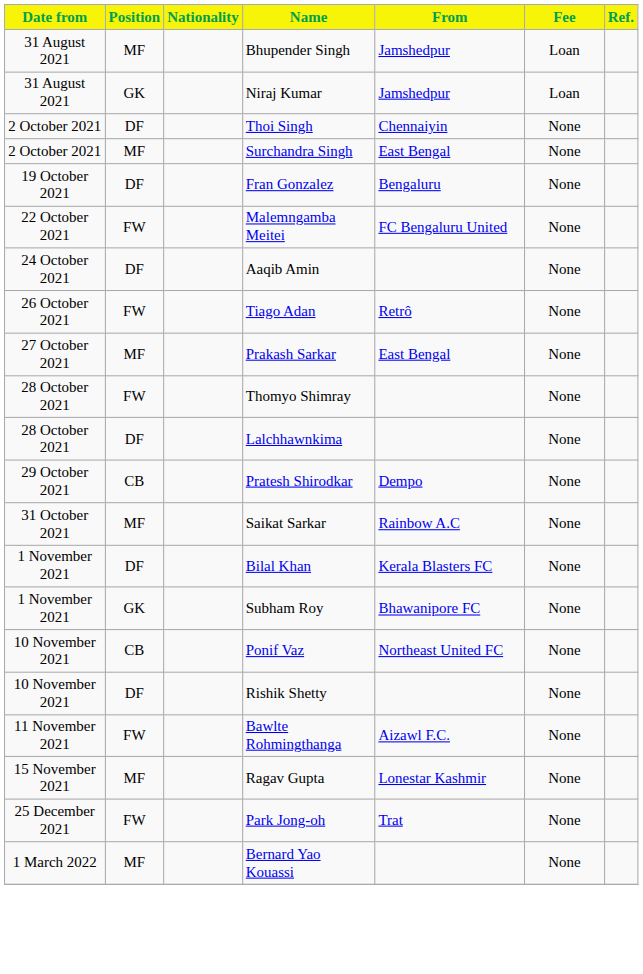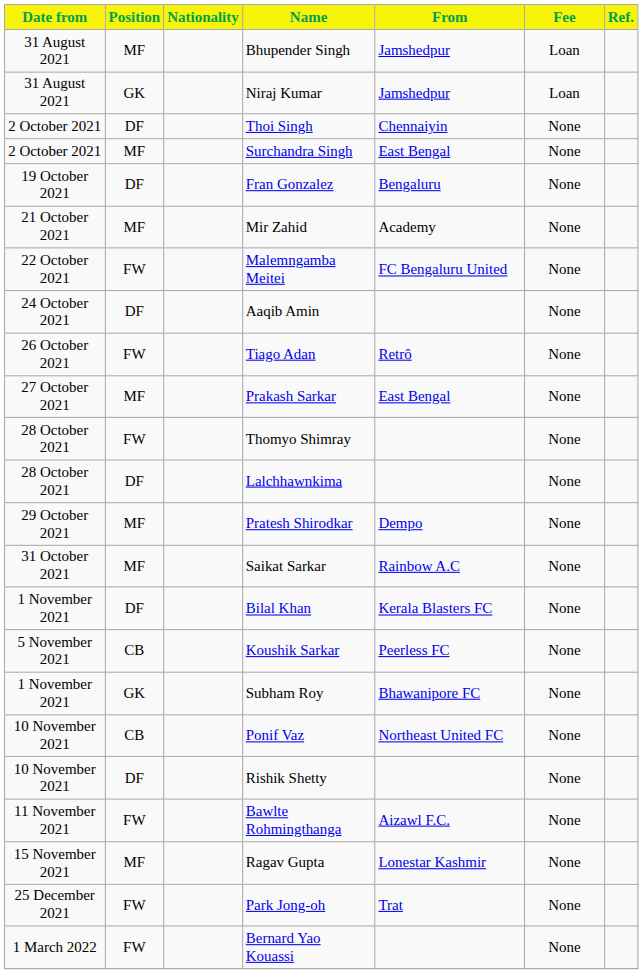+ row: 21 October 2021 | MF | Mir Zahid | Academy | None
Pratesh Shirodkar | Position: CB -> MF
+ row: 5 November 2021 | CB | Koushik Sarkar | Peerless FC | None
Bernard Yao Kouassi | Position: MF -> FW
